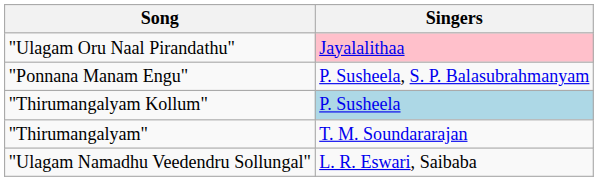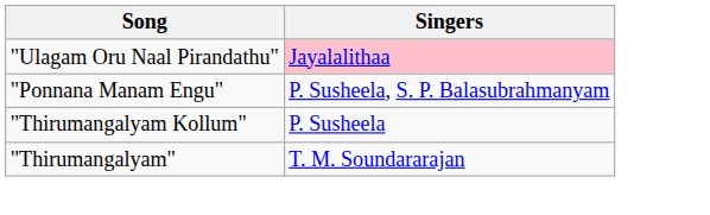"Thirumangalyam Kollum" | Singers: lightblue background -> no background
- row: "Ulagam Namadhu Veedendru Sollungal" | L. R. Eswari, Saibaba
